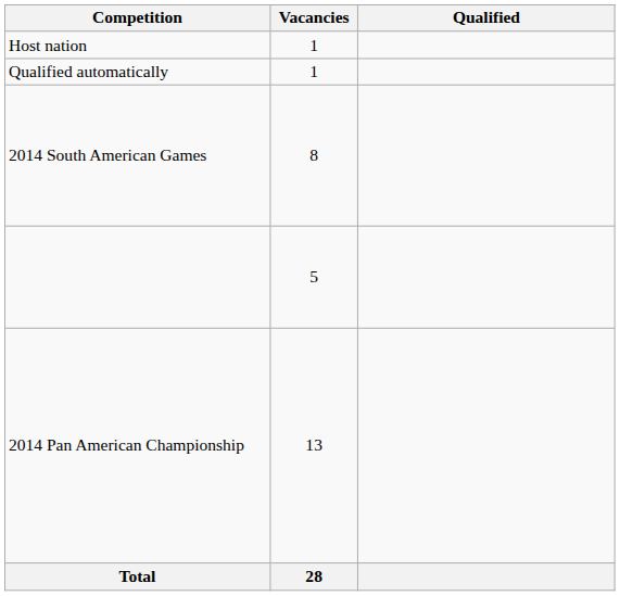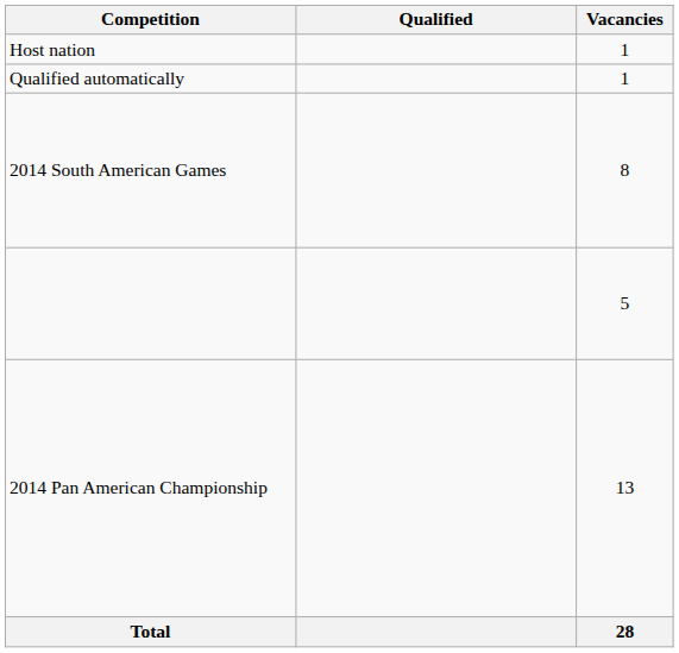columns swapped: Vacancies <-> Qualified
